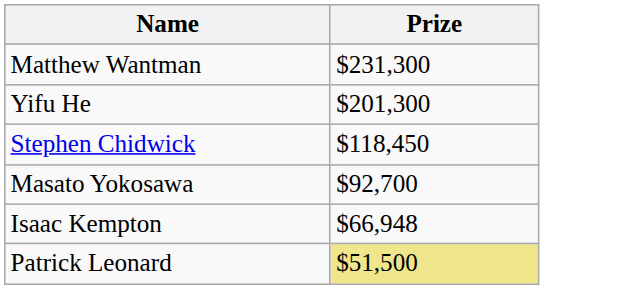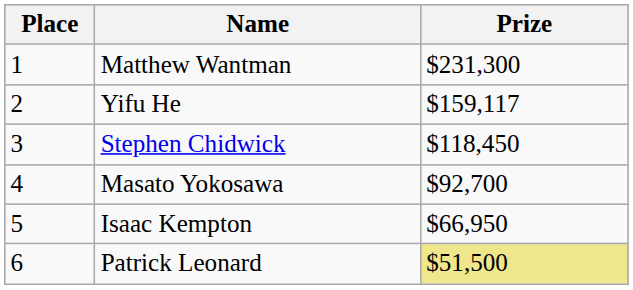+ column: Place | 1 | 2 | 3 | 4 | 5 | 6
Yifu He | Prize: $201,300 -> $159,117
Isaac Kempton | Prize: $66,948 -> $66,950
